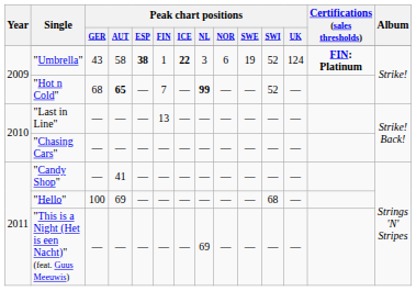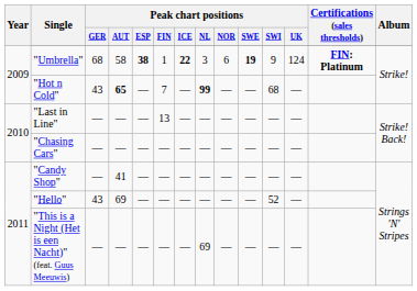"Umbrella" | Peak chart positions / GER: 43 -> 68
"Umbrella" | Peak chart positions / SWE: normal -> bold
"Umbrella" | Peak chart positions / SWI: 52 -> 9
"Hot n Cold" | Peak chart positions / GER: 68 -> 43
"Hot n Cold" | Peak chart positions / SWI: 52 -> 68
"Hello" | Peak chart positions / GER: 100 -> 43
"Hello" | Peak chart positions / SWI: 68 -> 52
